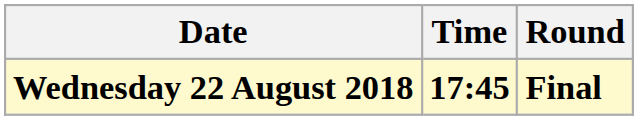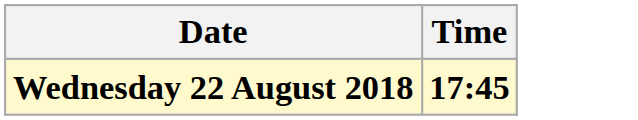- column: Round | Final
